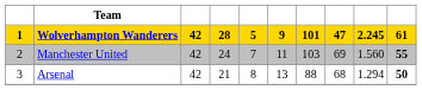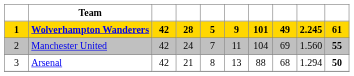Wolverhampton Wanderers | column 8: 47 -> 49
Manchester United | column 7: 103 -> 104
